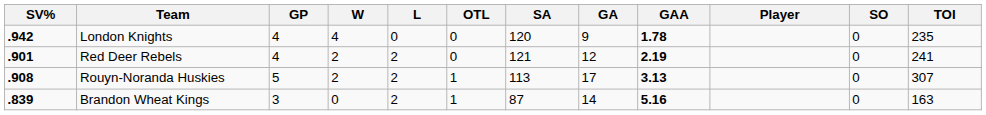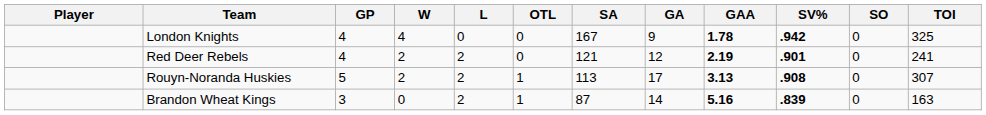columns swapped: Player <-> SV%
London Knights | SA: 120 -> 167
London Knights | TOI: 235 -> 325
